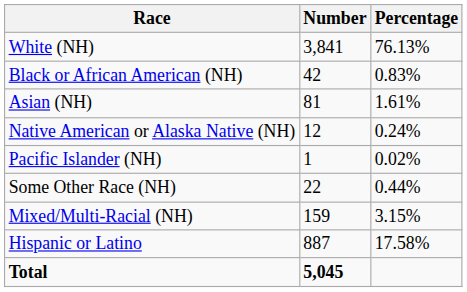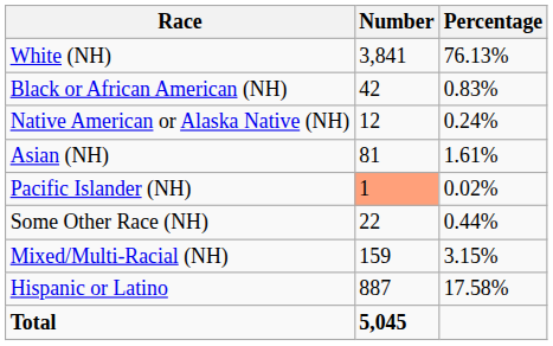rows swapped: Native American or Alaska Native (NH) <-> Asian (NH)
Pacific Islander (NH) | Number: no background -> lightsalmon background
